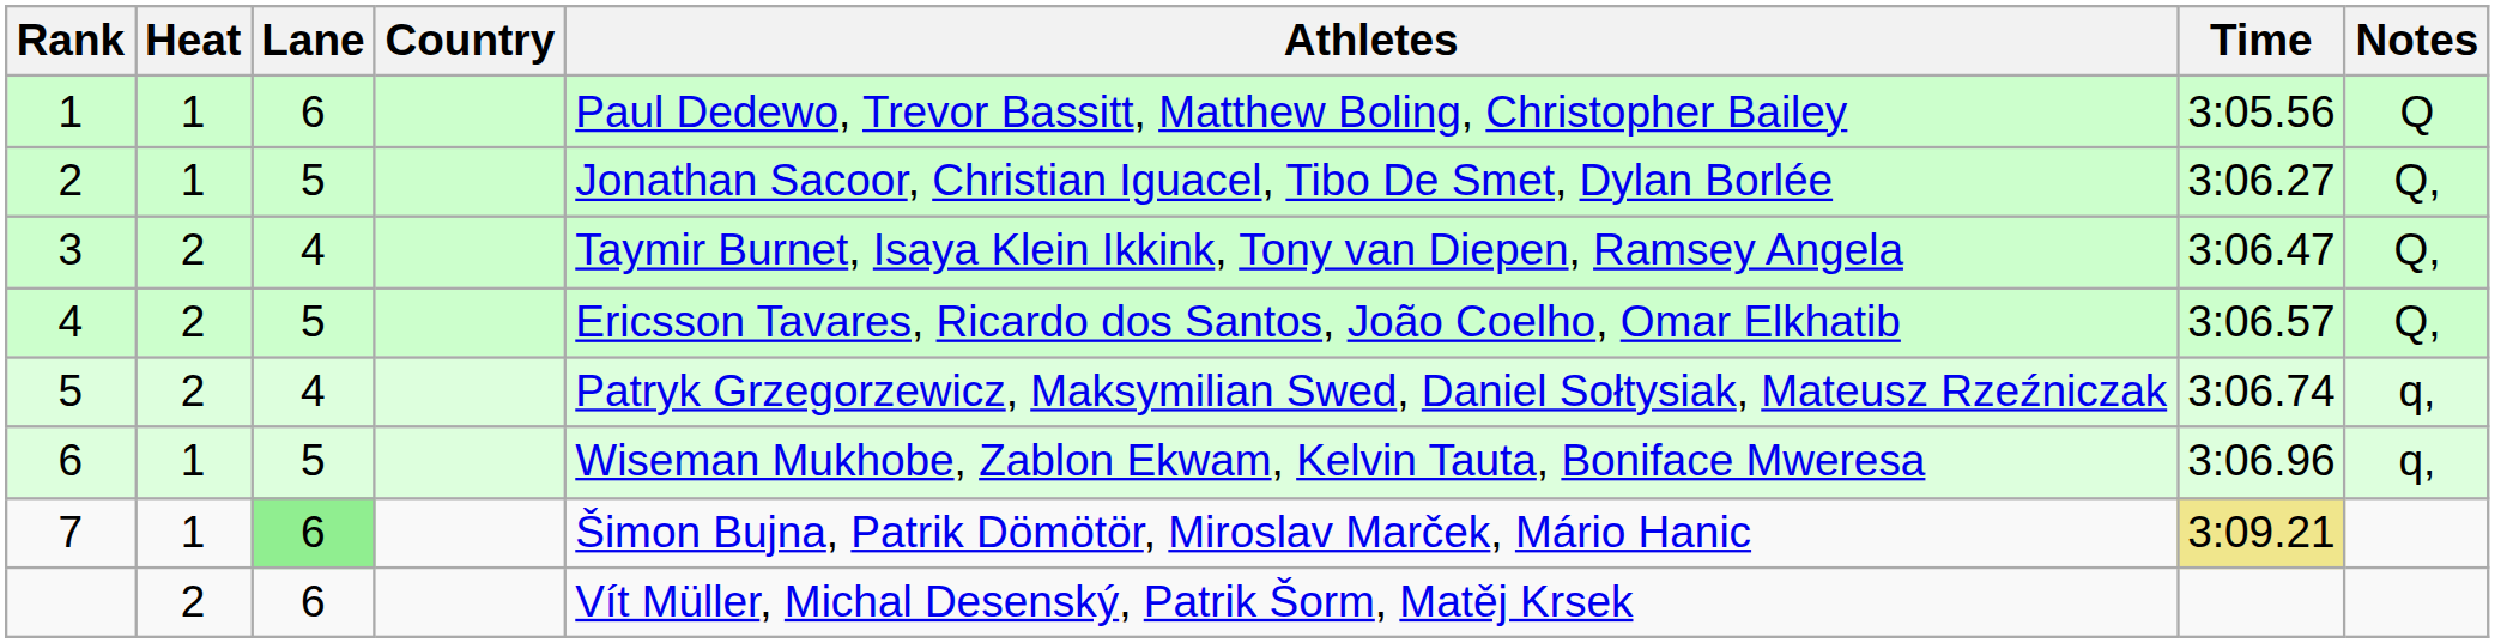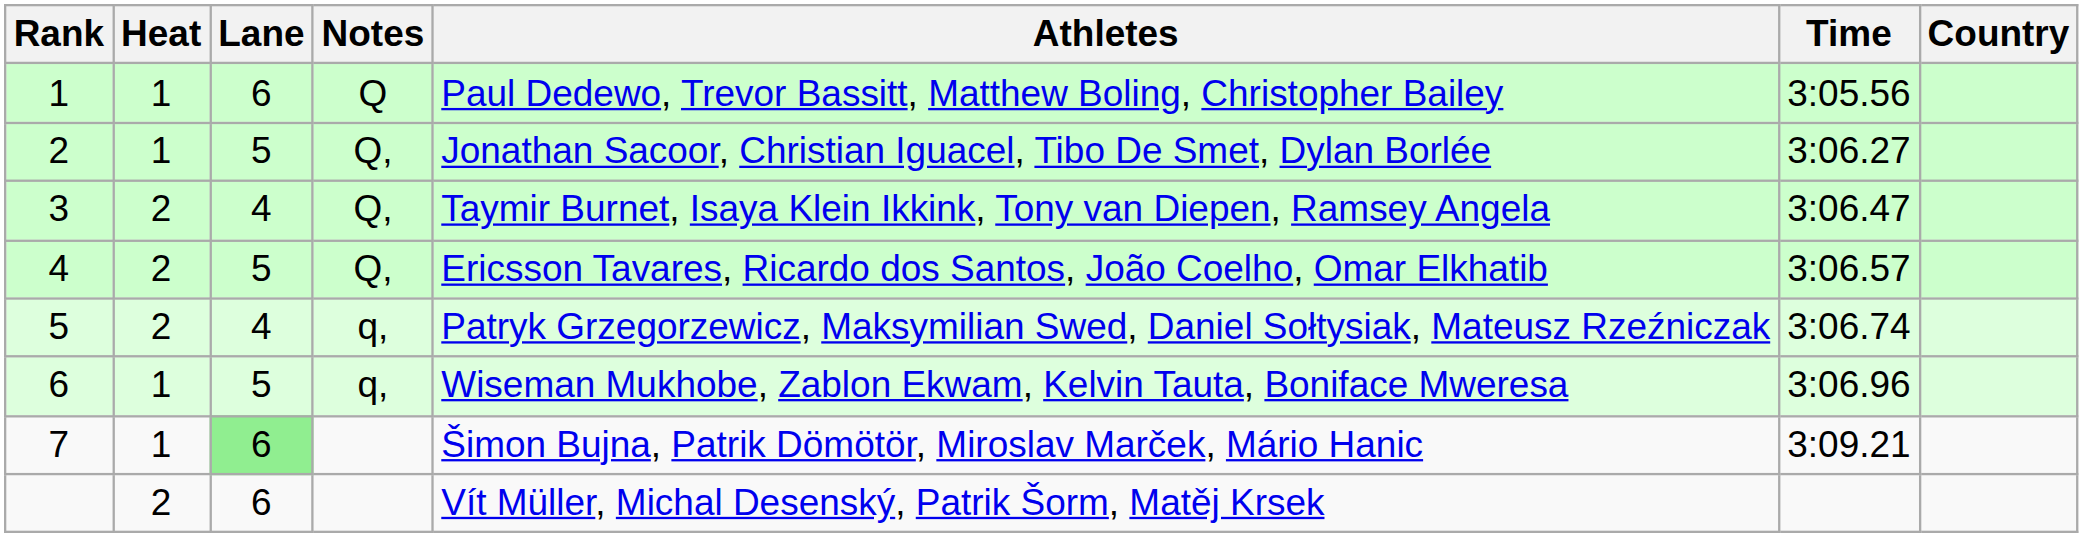columns swapped: Country <-> Notes
7 | Time: khaki background -> no background
